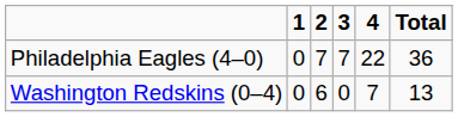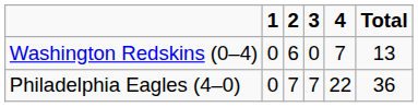rows swapped: Washington Redskins (0–4) <-> Philadelphia Eagles (4–0)
